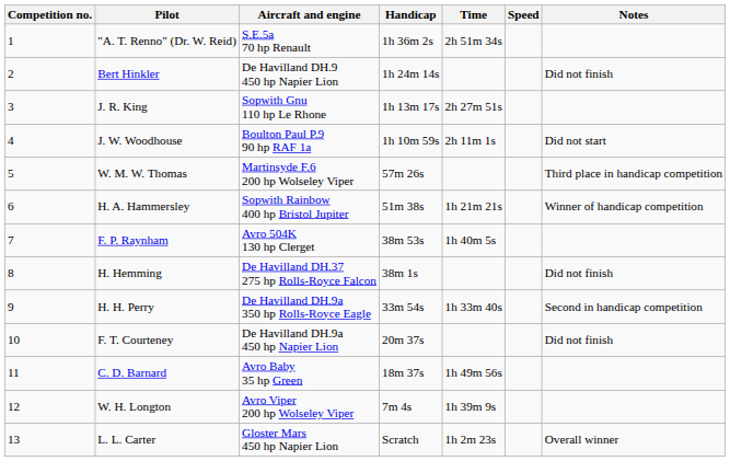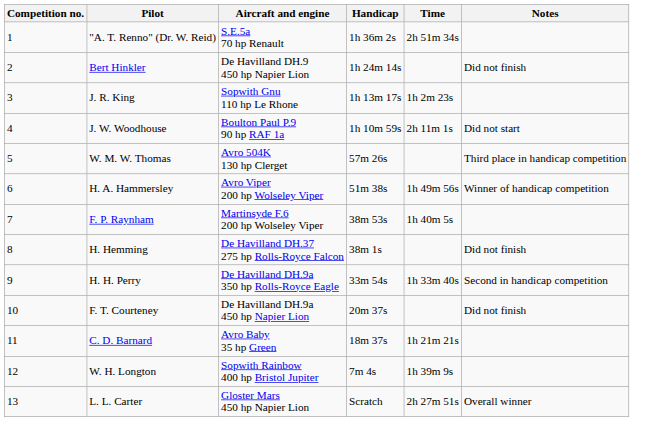- column: Speed
J. R. King | Time: 2h 27m 51s -> 1h 2m 23s
W. M. W. Thomas | Aircraft and engine: Martinsyde F.6 200 hp Wolseley Viper -> Avro 504K 130 hp Clerget
H. A. Hammersley | Aircraft and engine: Sopwith Rainbow 400 hp Bristol Jupiter -> Avro Viper 200 hp Wolseley Viper
H. A. Hammersley | Time: 1h 21m 21s -> 1h 49m 56s
F. P. Raynham | Aircraft and engine: Avro 504K 130 hp Clerget -> Martinsyde F.6 200 hp Wolseley Viper
C. D. Barnard | Time: 1h 49m 56s -> 1h 21m 21s
W. H. Longton | Aircraft and engine: Avro Viper 200 hp Wolseley Viper -> Sopwith Rainbow 400 hp Bristol Jupiter
L. L. Carter | Time: 1h 2m 23s -> 2h 27m 51s
